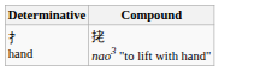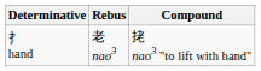+ column: Rebus | 老 nao3
